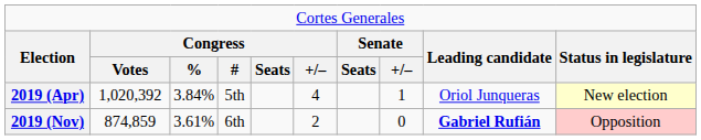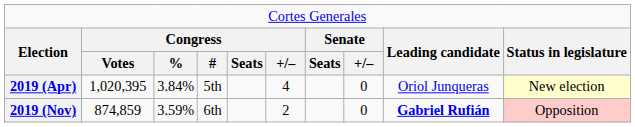2019 (Apr) | column 2: 1,020,392 -> 1,020,395
2019 (Apr) | column 8: 1 -> 0
2019 (Nov) | column 3: 3.61% -> 3.59%
